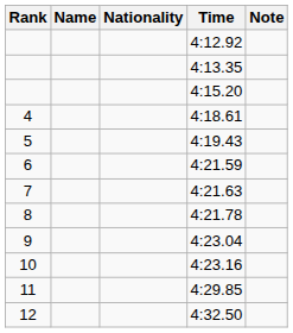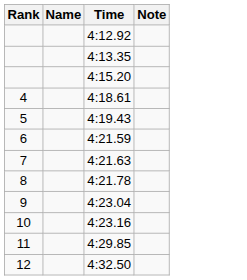- column: Nationality
